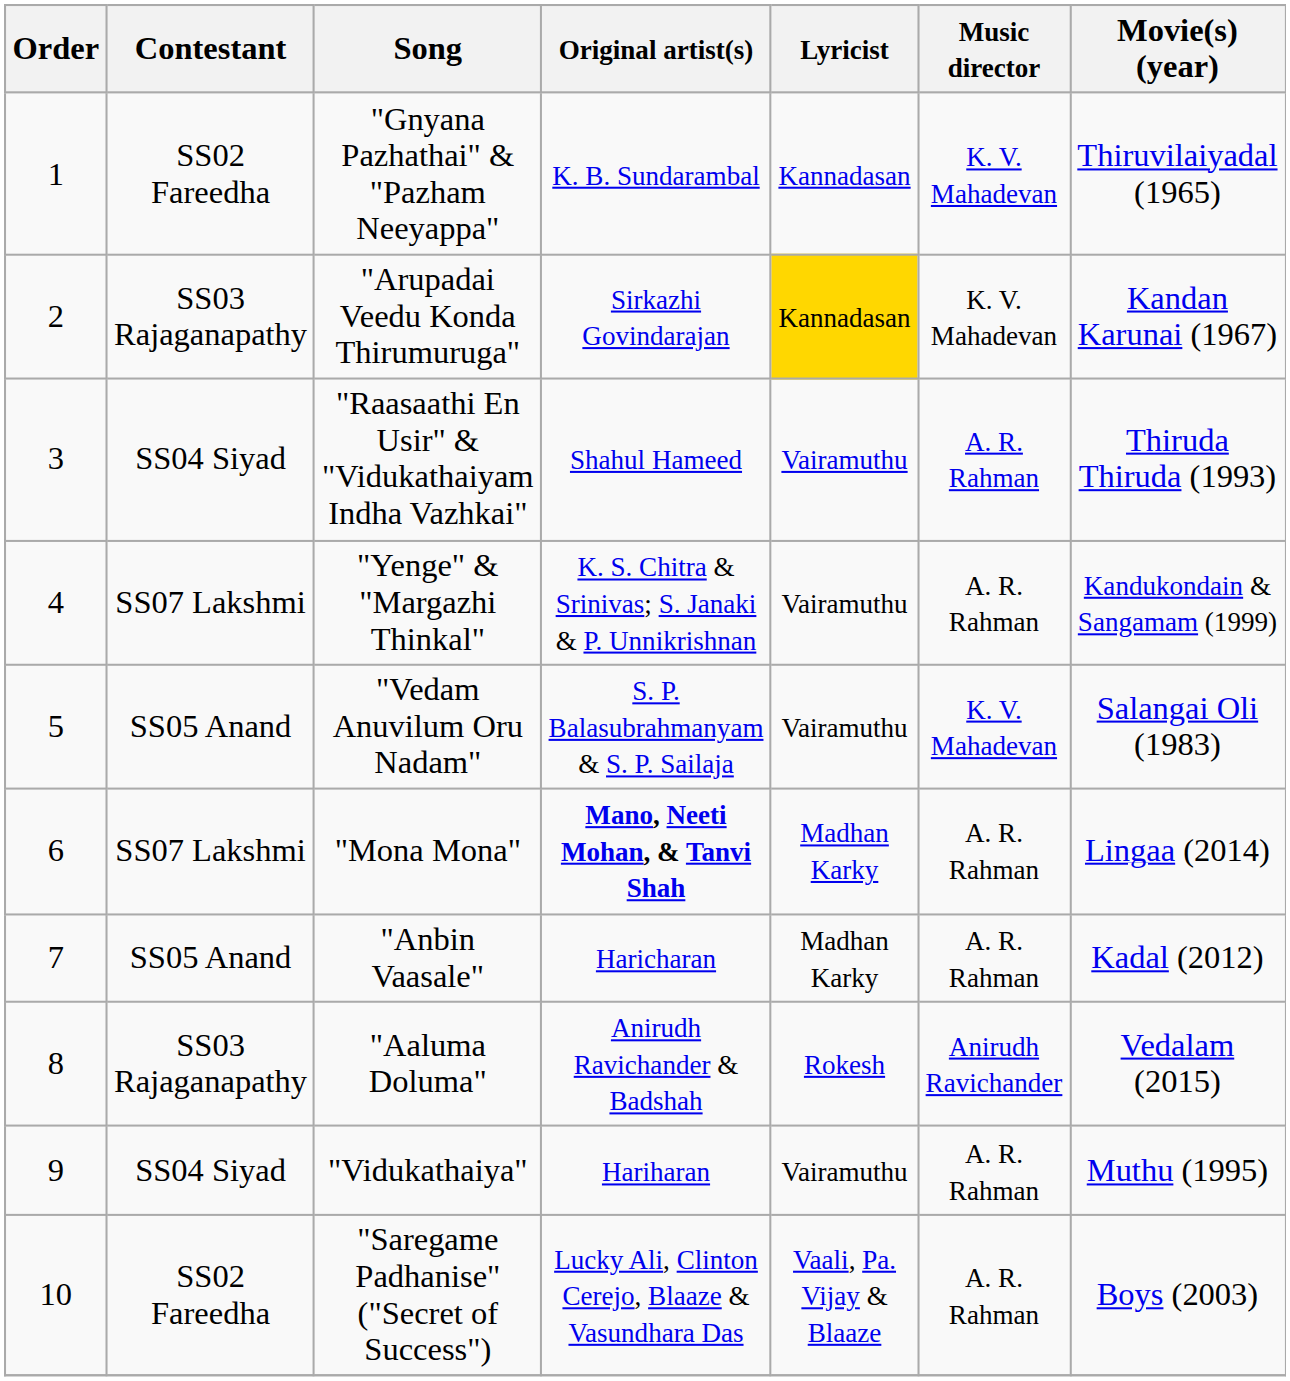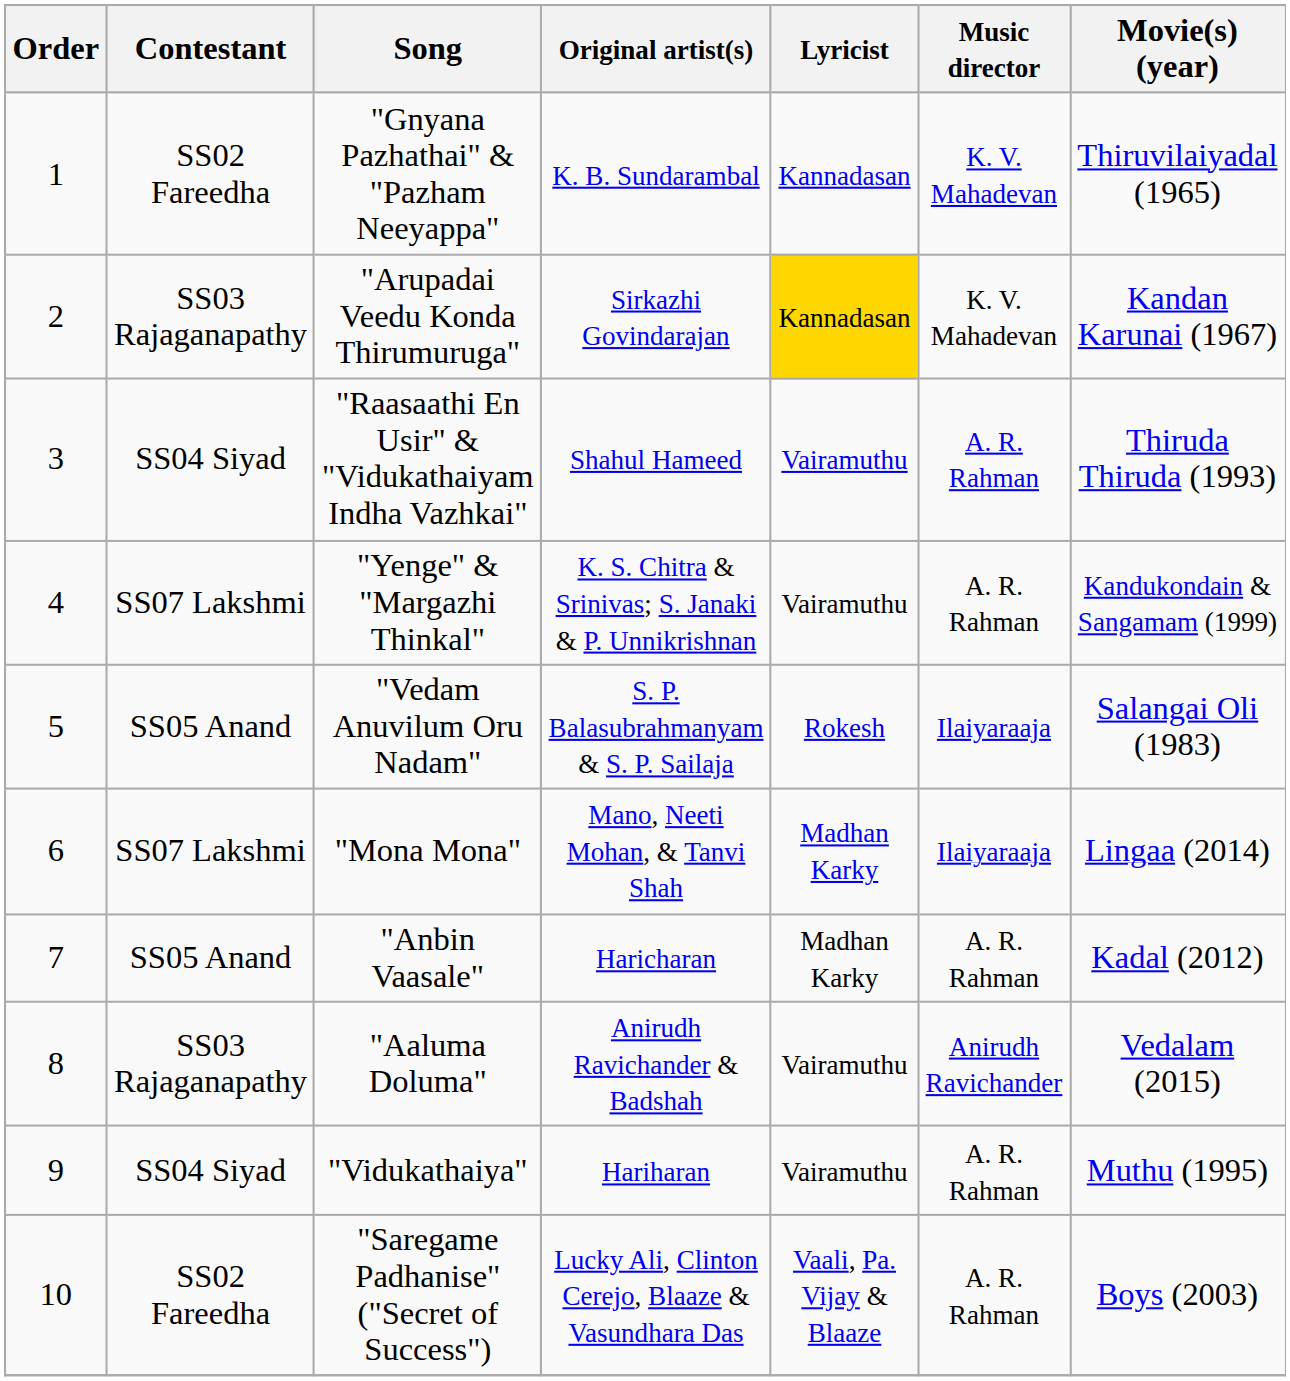"Vedam Anuvilum Oru Nadam" | Lyricist: Vairamuthu -> Rokesh
"Vedam Anuvilum Oru Nadam" | Music director: K. V. Mahadevan -> Ilaiyaraaja
"Mona Mona" | Original artist(s): bold -> normal
"Mona Mona" | Music director: A. R. Rahman -> Ilaiyaraaja
"Aaluma Doluma" | Lyricist: Rokesh -> Vairamuthu
